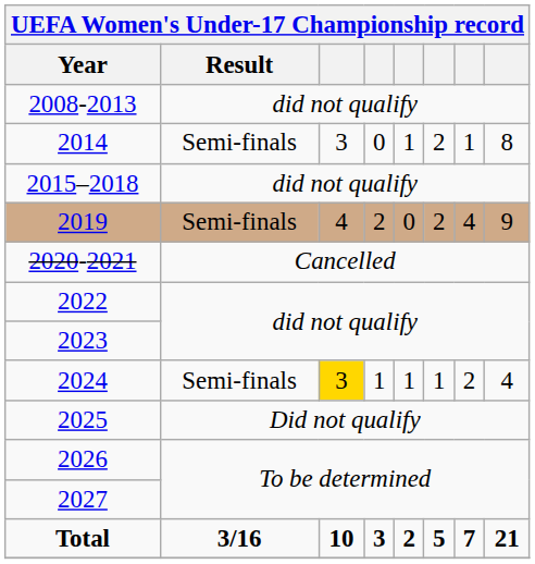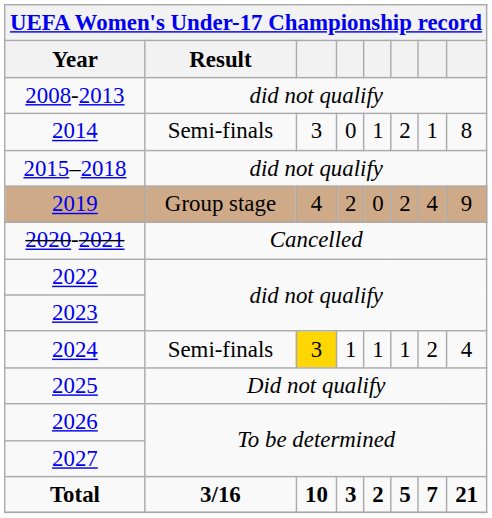2019 | Result: Semi-finals -> Group stage
